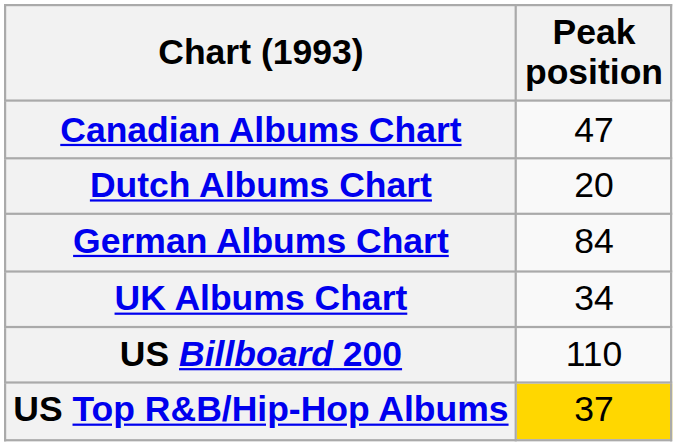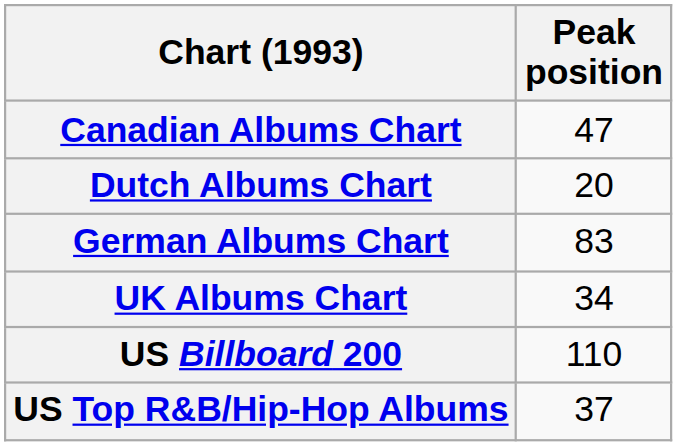German Albums Chart | Peak position: 84 -> 83
US Top R&B/Hip-Hop Albums | Peak position: gold background -> no background
